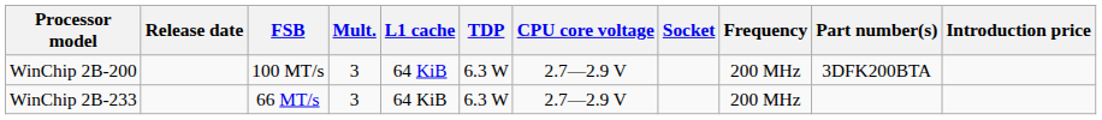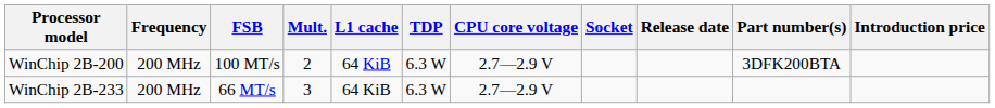columns swapped: Frequency <-> Release date
WinChip 2B-200 | Mult.: 3 -> 2
